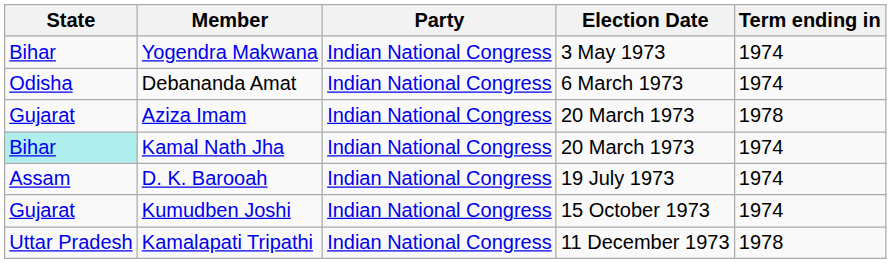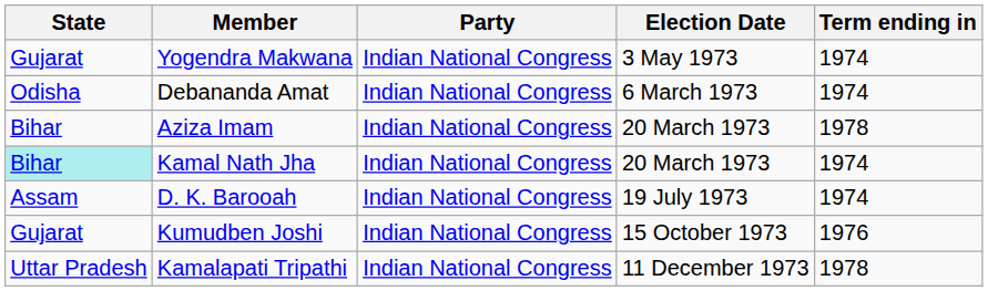Yogendra Makwana | State: Bihar -> Gujarat
Aziza Imam | State: Gujarat -> Bihar
Kumudben Joshi | Term ending in: 1974 -> 1976
